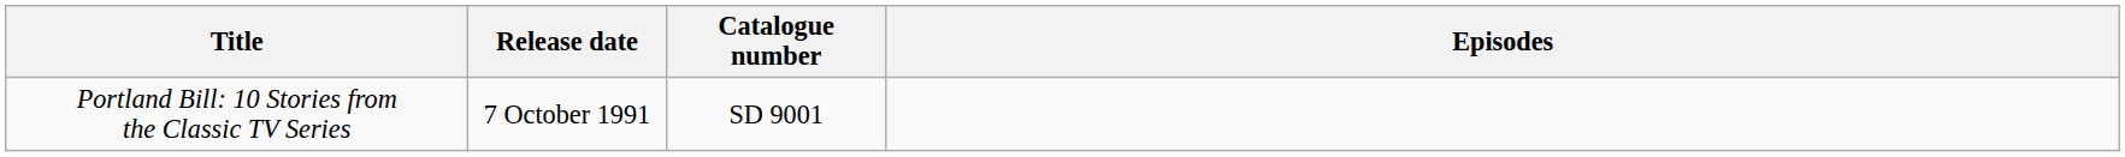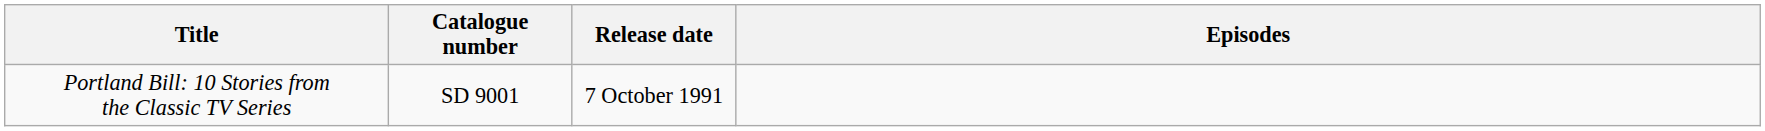columns swapped: Catalogue number <-> Release date
